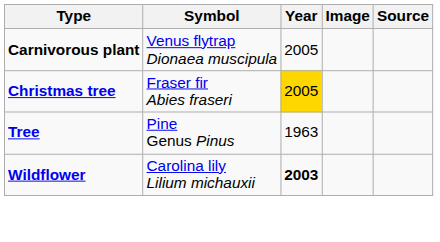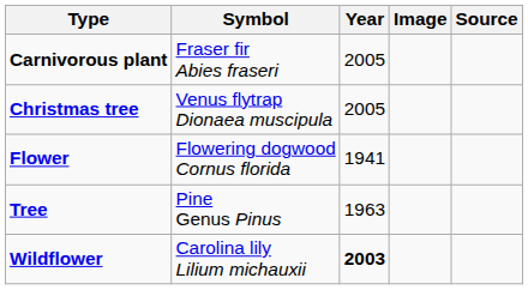Carnivorous plant | Symbol: Venus flytrap Dionaea muscipula -> Fraser fir Abies fraseri
Christmas tree | Symbol: Fraser fir Abies fraseri -> Venus flytrap Dionaea muscipula
Christmas tree | Year: gold background -> no background
+ row: Flower | Flowering dogwood Cornus florida | 1941
